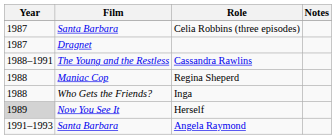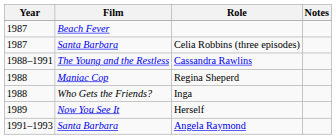+ row: 1987 | Beach Fever
- row: 1987 | Dragnet
Now You See It | Year: lightgrey background -> no background
